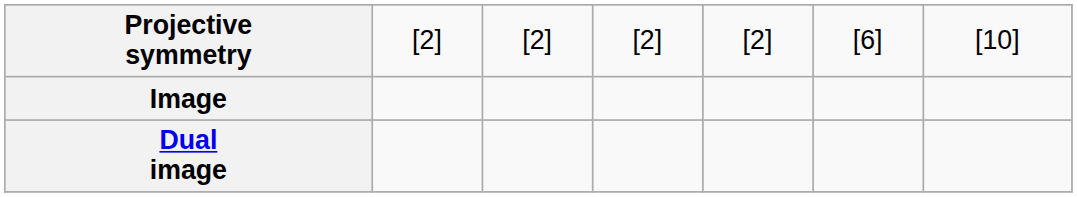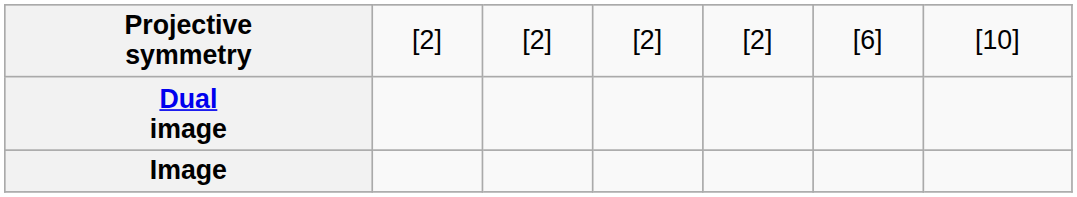rows swapped: Image <-> Dual image
